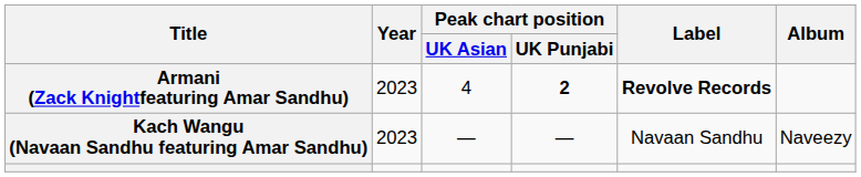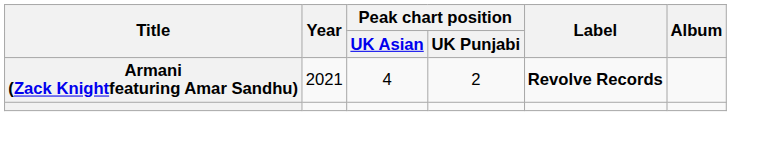Armani (Zack Knightfeaturing Amar Sandhu) | Year: 2023 -> 2021
Armani (Zack Knightfeaturing Amar Sandhu) | Peak chart position / UK Punjabi: bold -> normal
- row: Kach Wangu (Navaan Sandhu featuring Amar Sandhu) | 2023 | — | — | Navaan Sandhu | Naveezy
